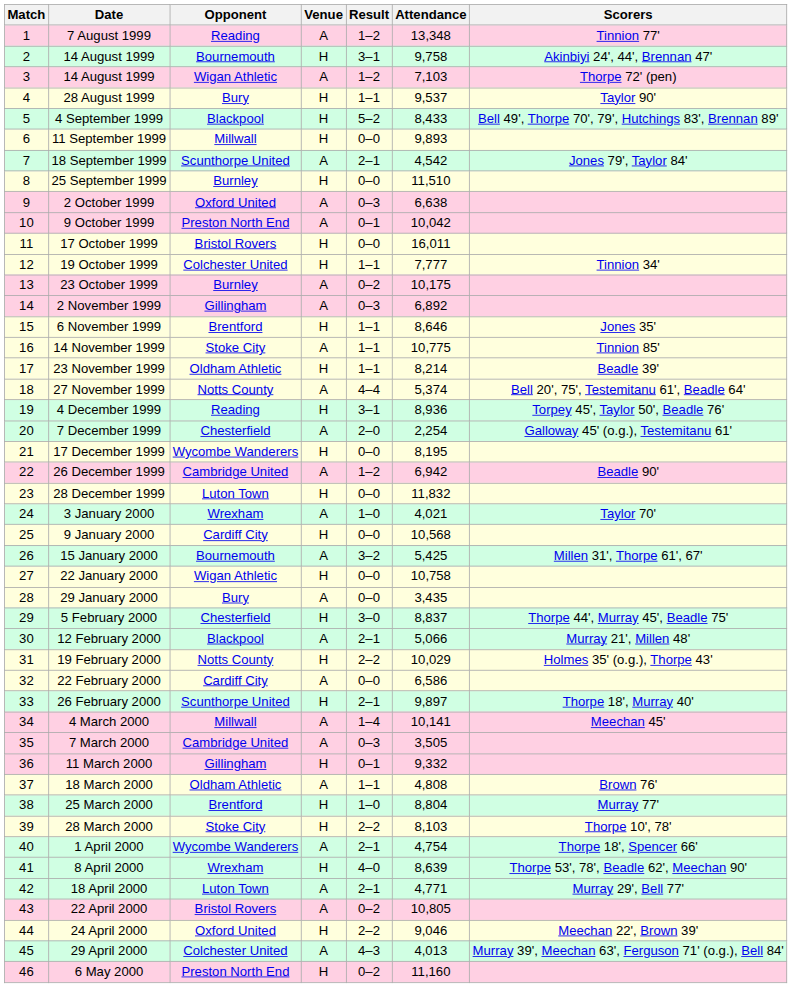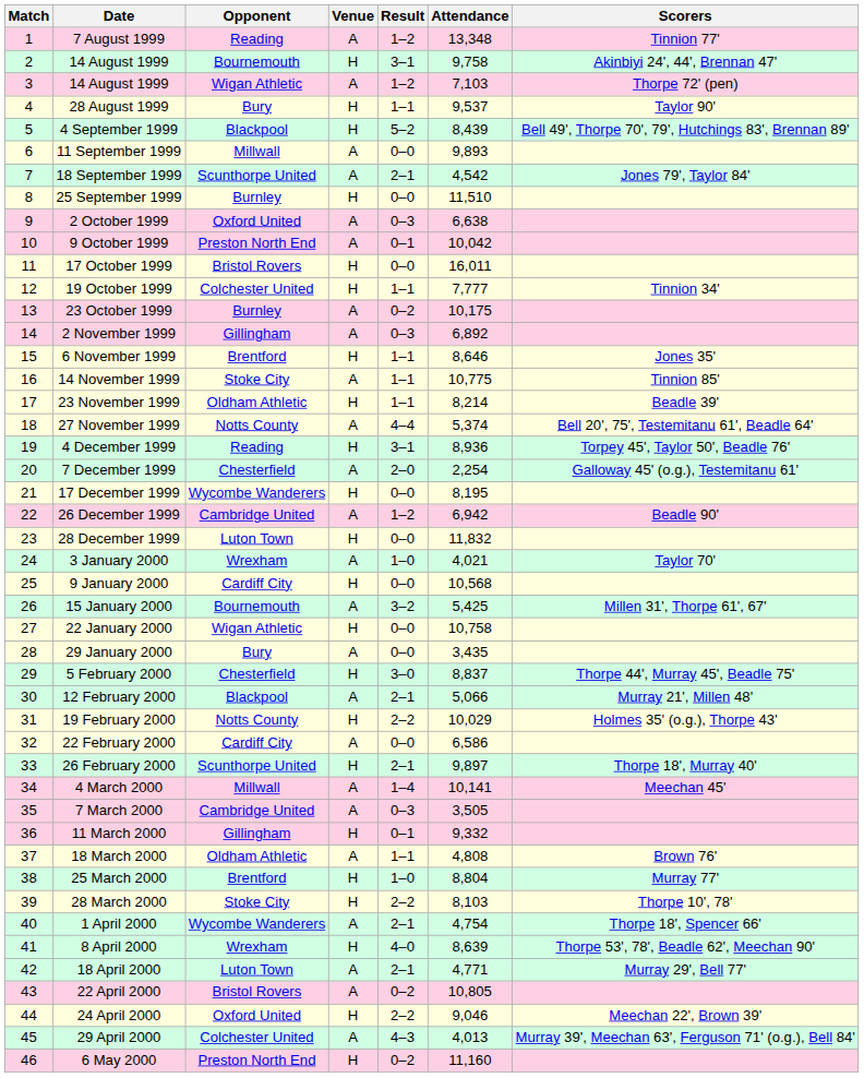4 September 1999 | Attendance: 8,433 -> 8,439
11 September 1999 | Venue: H -> A
